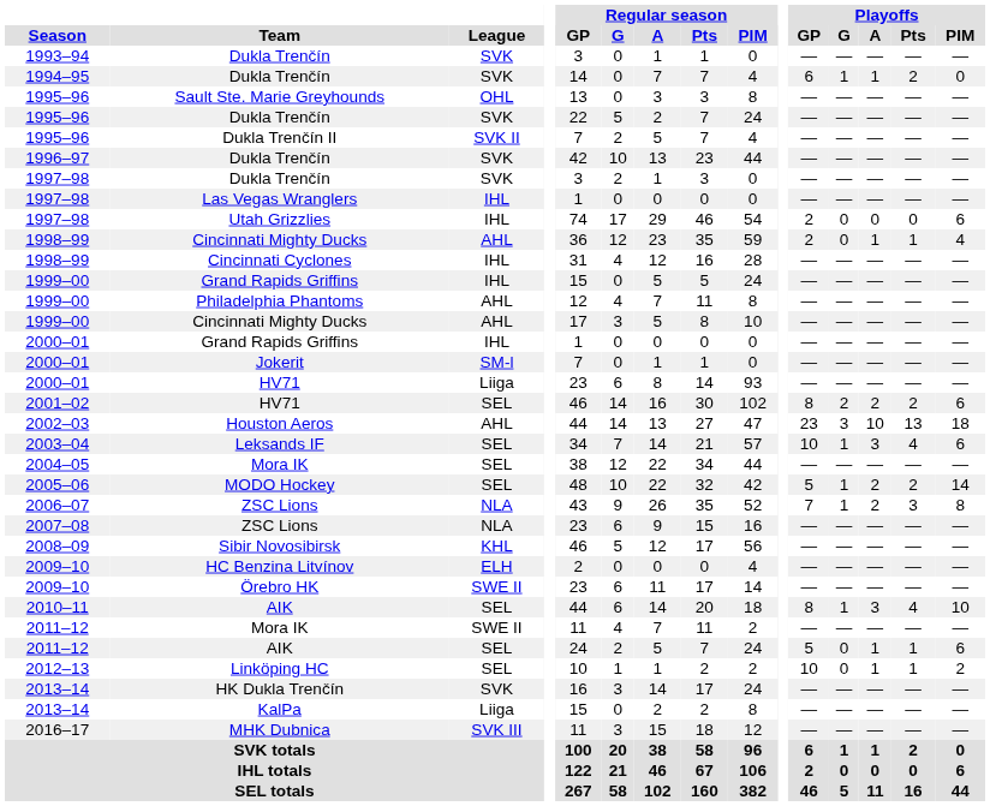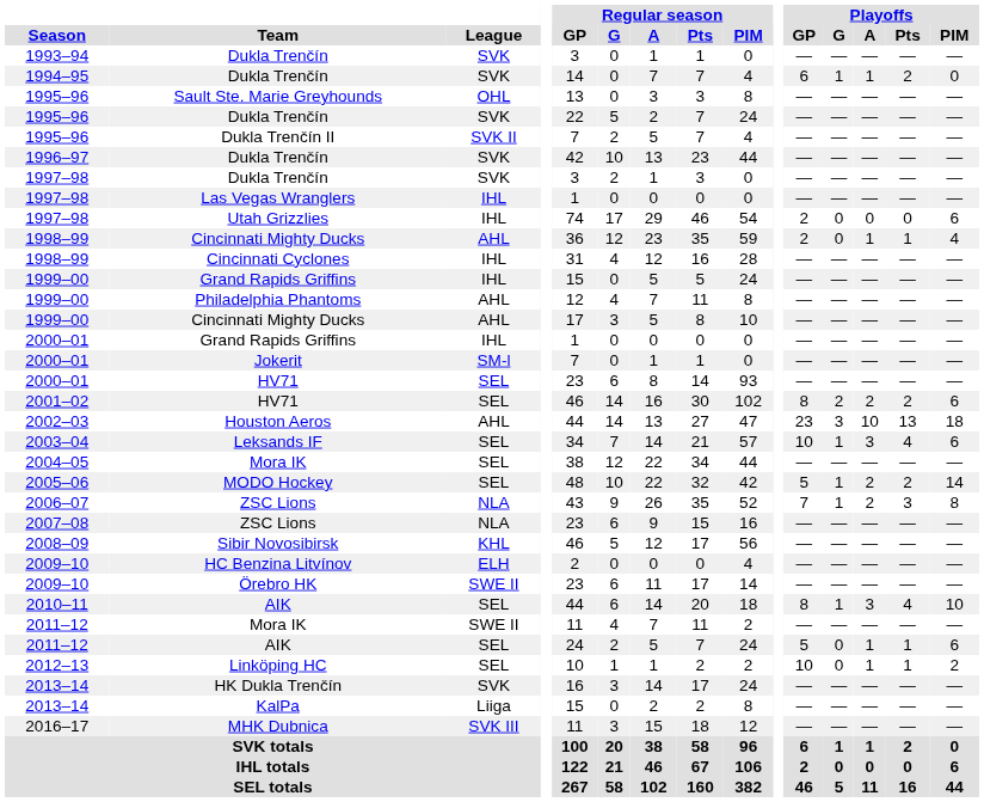2000–01 / HV71 | League: Liiga -> SEL
